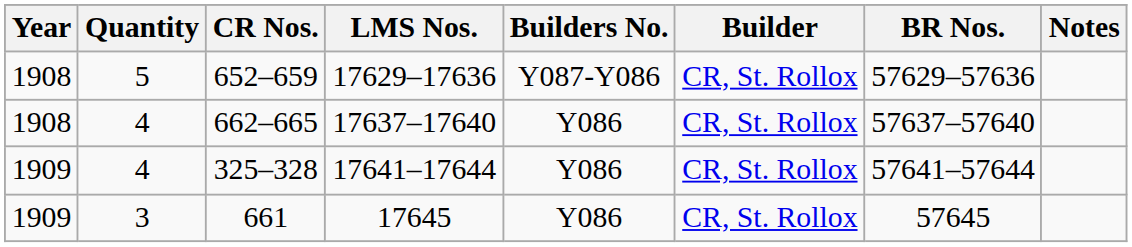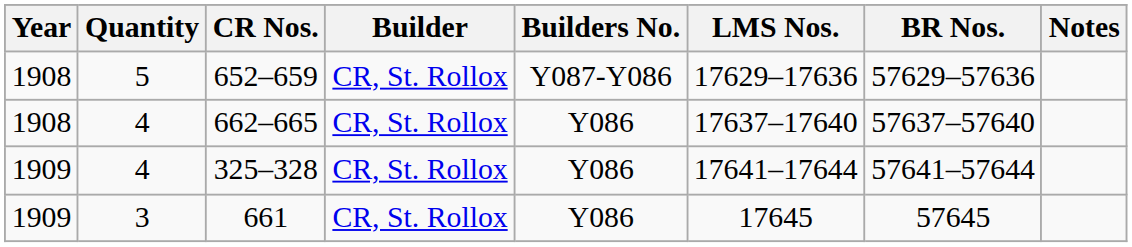columns swapped: Builder <-> LMS Nos.
